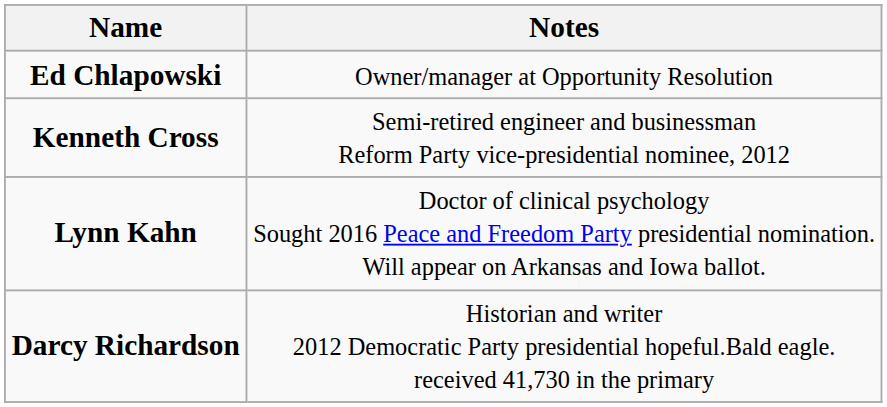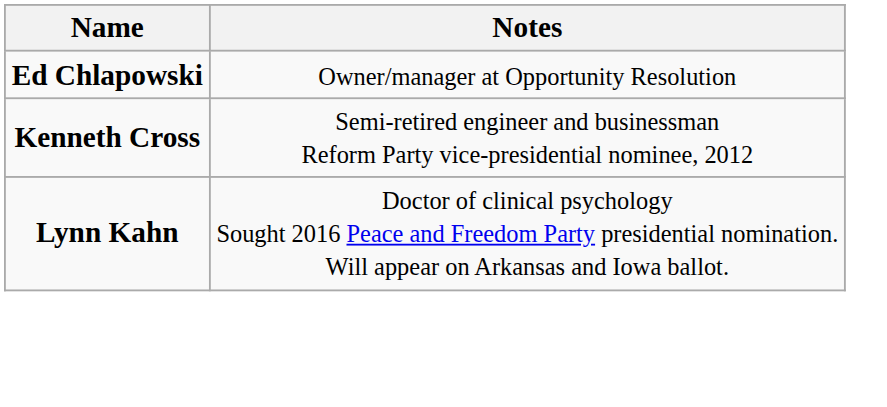- row: Darcy Richardson | Historian and writer 2012 Democratic Party presidential hopeful.Bald eagle. received 41,730 in the primary
